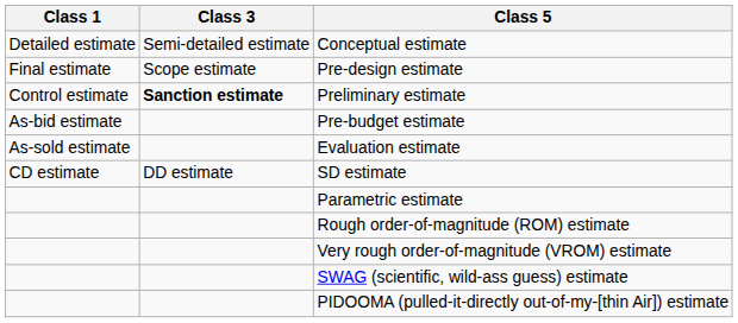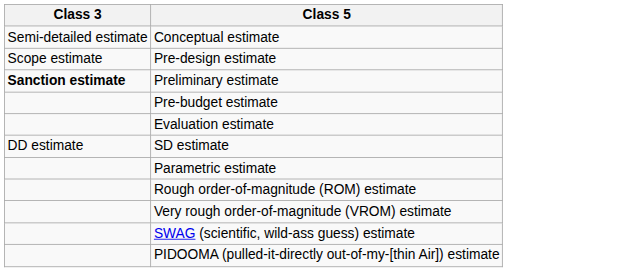- column: Class 1 | Detailed estimate | Final estimate | Control estimate | As-bid estimate | As-sold estimate | CD estimate
